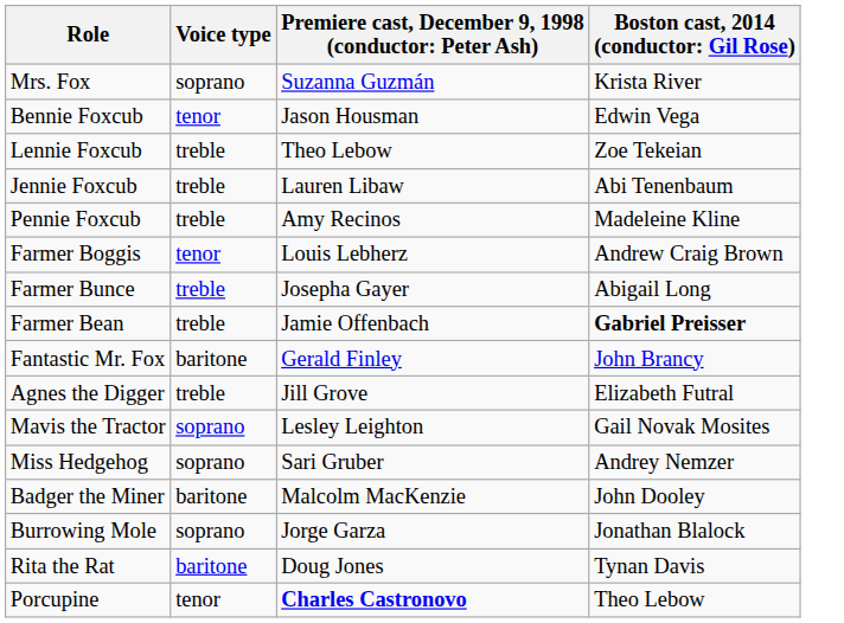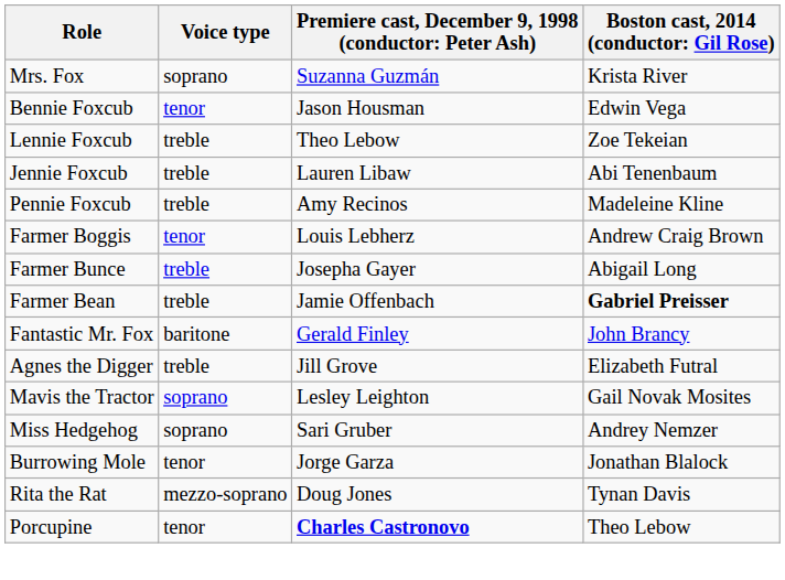- row: Badger the Miner | baritone | Malcolm MacKenzie | John Dooley
Burrowing Mole | Voice type: soprano -> tenor
Rita the Rat | Voice type: baritone -> mezzo-soprano
